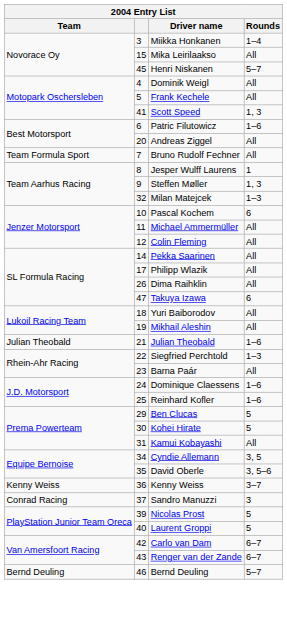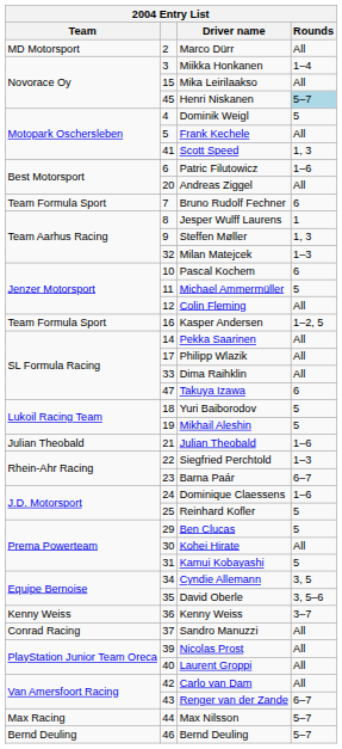+ row: MD Motorsport | 2 | Marco Dürr | All
Henri Niskanen | Rounds: no background -> lightblue background
Dominik Weigl | Rounds: All -> 5
Bruno Rudolf Fechner | Rounds: All -> 6
Michael Ammermüller | Rounds: All -> 5
+ row: Team Formula Sport | 16 | Kasper Andersen | 1–2, 5
Dima Raihklin | column 2: 26 -> 33
Yuri Baiborodov | Rounds: All -> 5
Mikhail Aleshin | Rounds: All -> 5
Barna Paár | Rounds: All -> 6–7
Reinhard Kofler | Rounds: 1–6 -> 5
Kohei Hirate | Rounds: 5 -> All
Kamui Kobayashi | Rounds: All -> 5
Sandro Manuzzi | Rounds: 3 -> All
Nicolas Prost | Rounds: 5 -> All
Laurent Groppi | Rounds: 5 -> All
Carlo van Dam | Rounds: 6–7 -> All
+ row: Max Racing | 44 | Max Nilsson | 5–7
